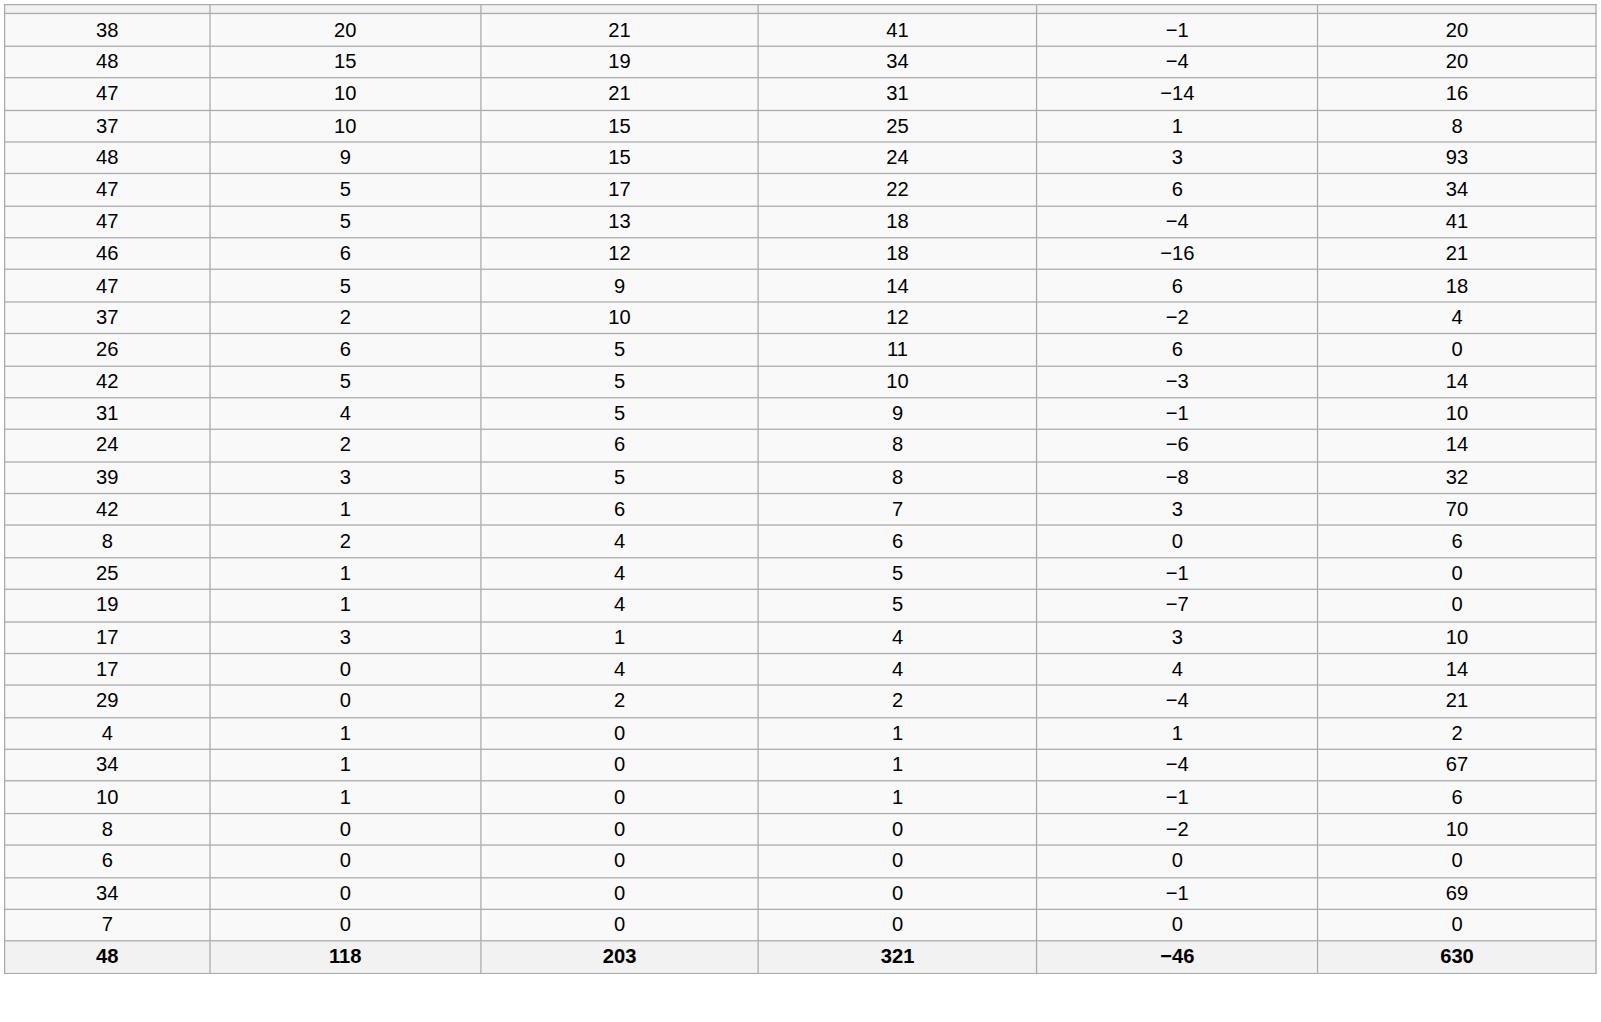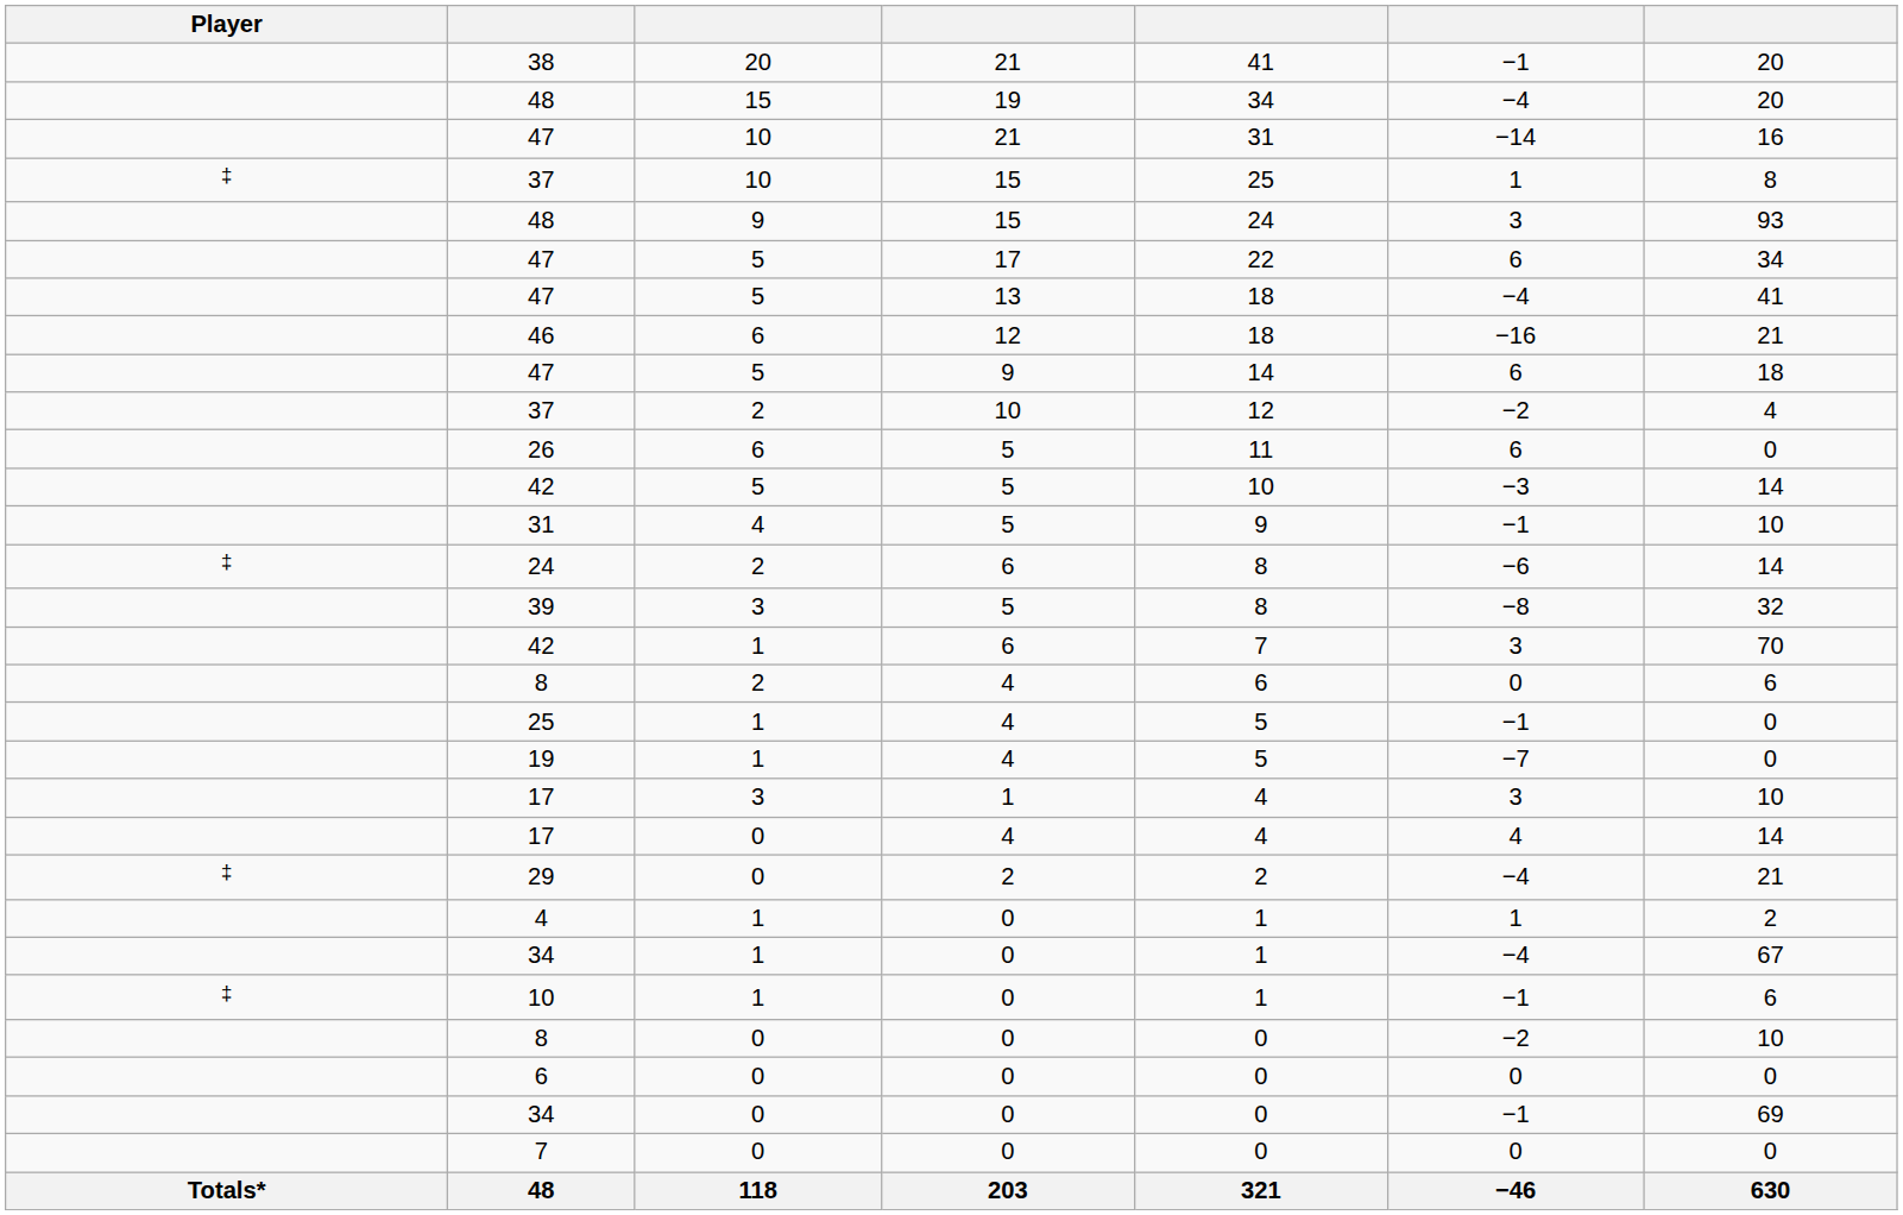+ column: Player | ‡ | ‡ | ‡ | ‡ | Totals*
